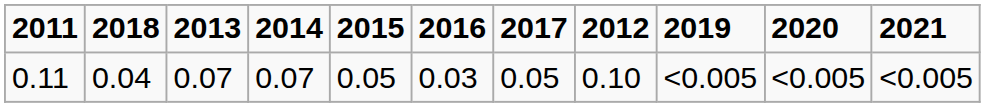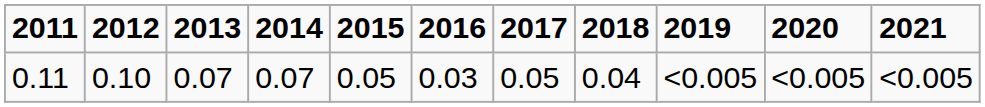columns swapped: 2012 <-> 2018
